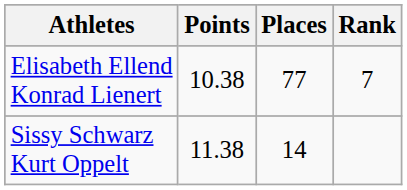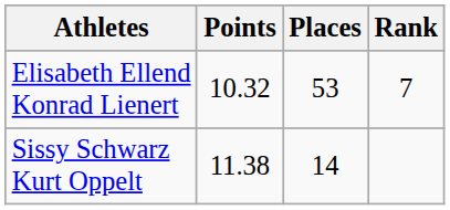Elisabeth Ellend Konrad Lienert | Points: 10.38 -> 10.32
Elisabeth Ellend Konrad Lienert | Places: 77 -> 53
